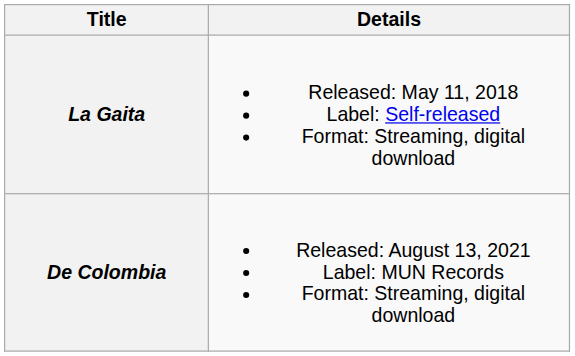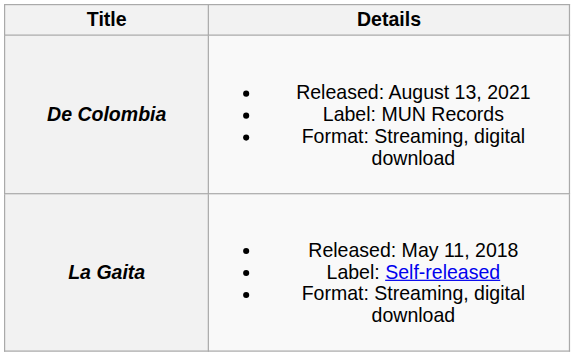rows swapped: La Gaita <-> De Colombia
